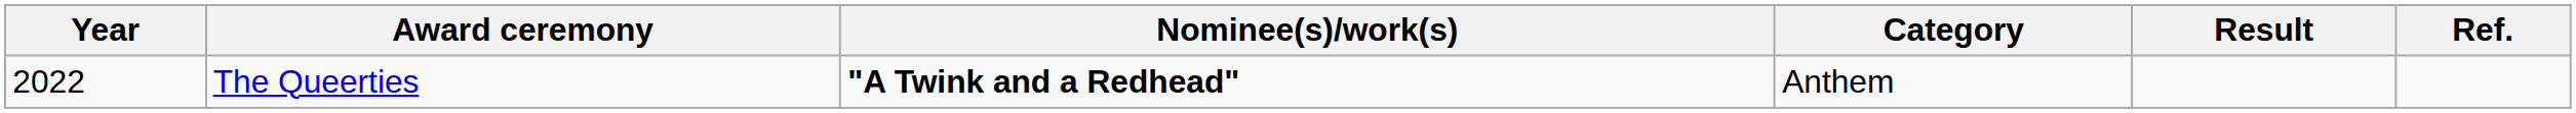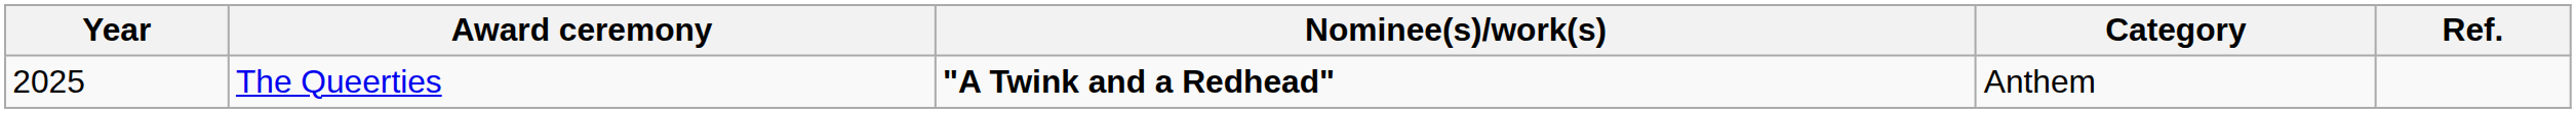- column: Result
The Queerties | Year: 2022 -> 2025
